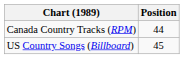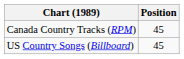Canada Country Tracks (RPM) | Position: 44 -> 45
